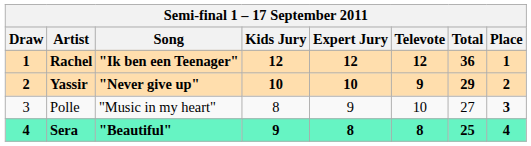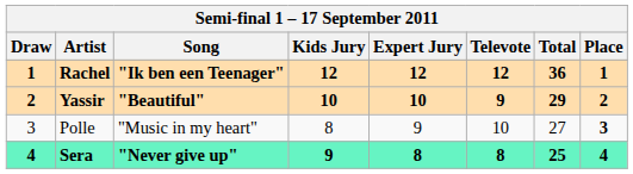Yassir | Song: "Never give up" -> "Beautiful"
Sera | Song: "Beautiful" -> "Never give up"
